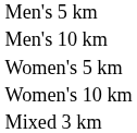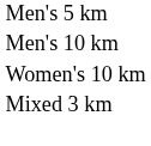- row: Women's 5 km
